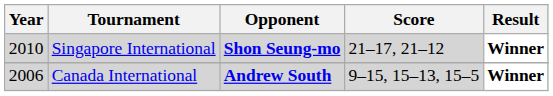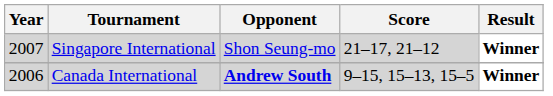Singapore International | Year: 2010 -> 2007
Singapore International | Opponent: bold -> normal
